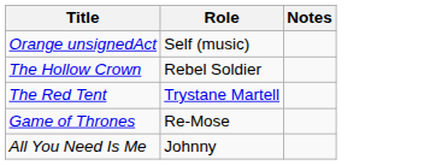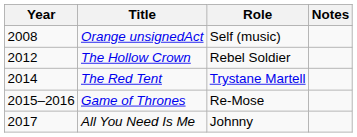+ column: Year | 2008 | 2012 | 2014 | 2015–2016 | 2017
